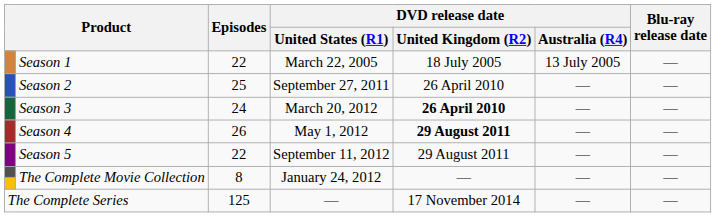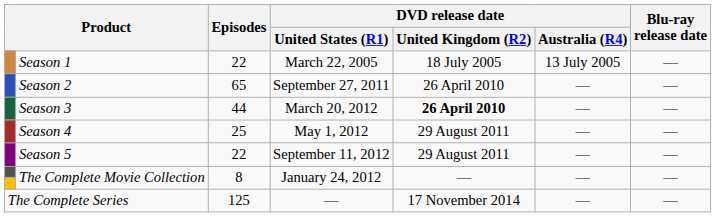Season 2 | Episodes: 25 -> 65
Season 3 | Episodes: 24 -> 44
Season 4 | Episodes: 26 -> 25
Season 4 | DVD release date / United Kingdom (R2): bold -> normal
